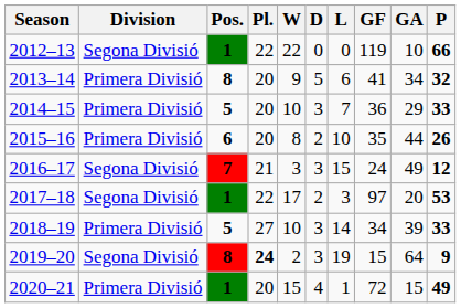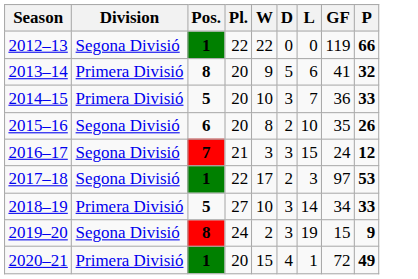- column: GA | 10 | 34 | 29 | 44 | 49 | 20 | 39 | 64 | 15
2015–16 | Division: Primera Divisió -> Segona Divisió
2019–20 | Pl.: bold -> normal
